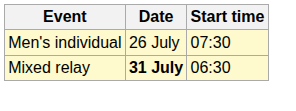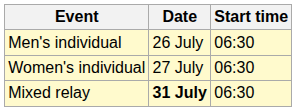Men's individual | Start time: 07:30 -> 06:30
+ row: Women's individual | 27 July | 06:30
